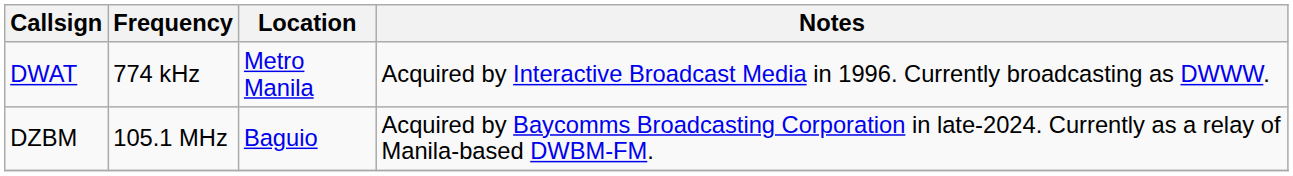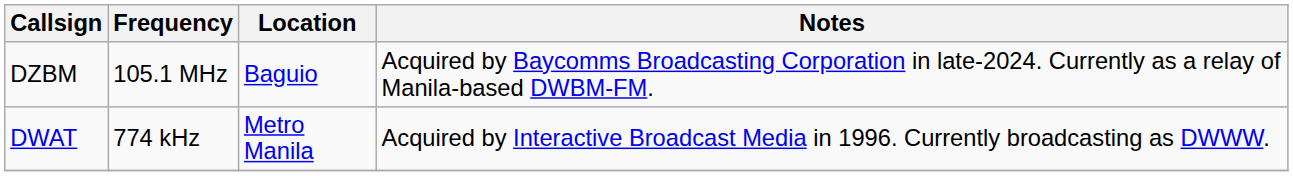rows swapped: DWAT <-> DZBM
